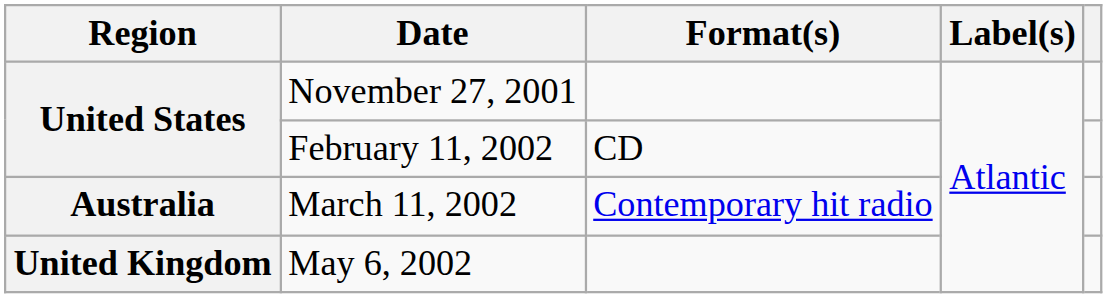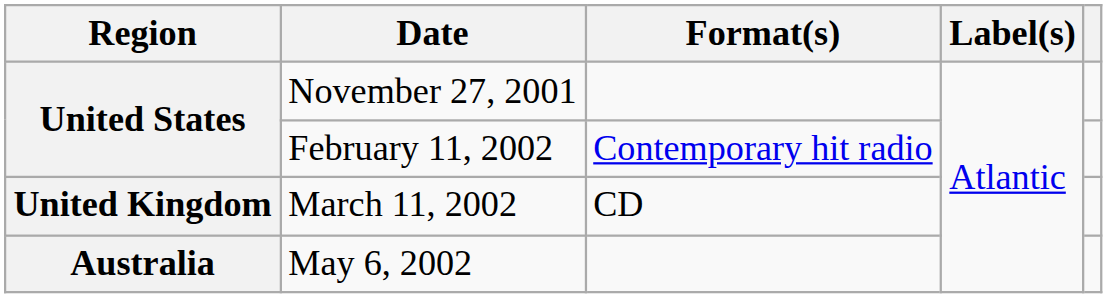February 11, 2002 | Format(s): CD -> Contemporary hit radio
March 11, 2002 | Region: Australia -> United Kingdom
March 11, 2002 | Format(s): Contemporary hit radio -> CD
May 6, 2002 | Region: United Kingdom -> Australia
